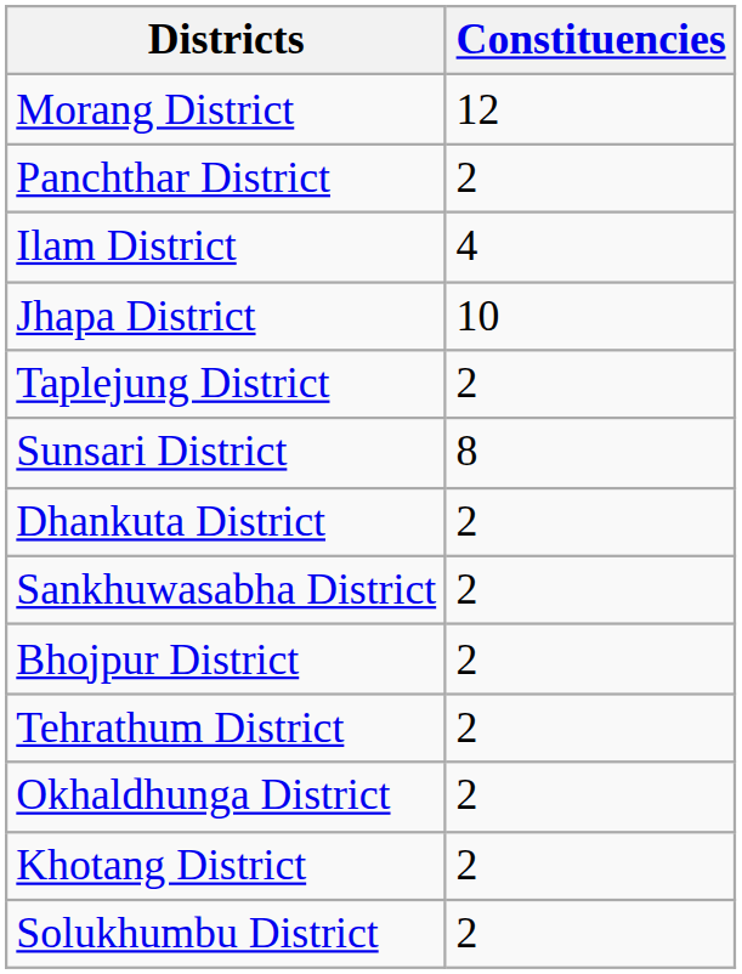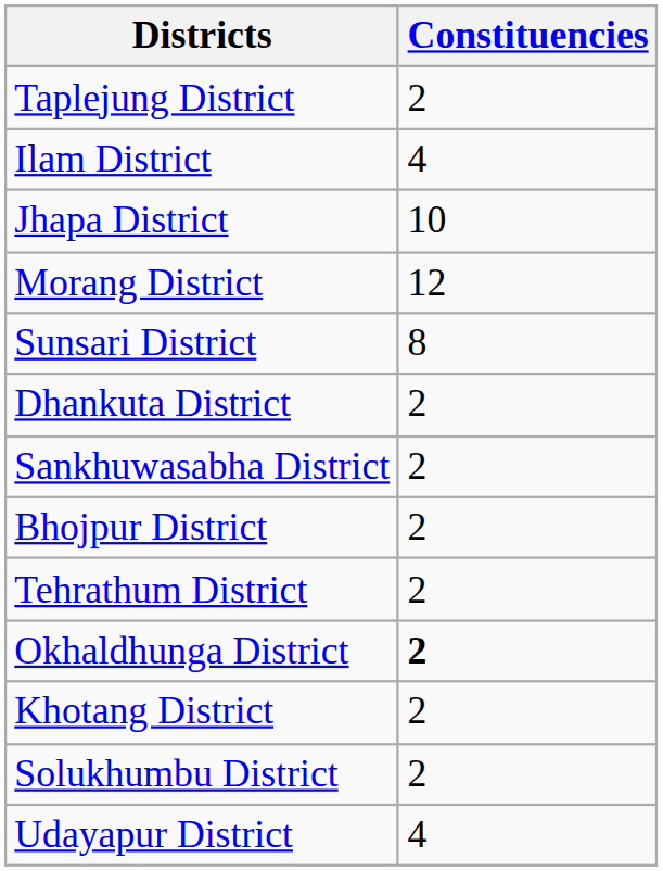rows swapped: Taplejung District <-> Morang District
- row: Panchthar District | 2
Okhaldhunga District | Constituencies: normal -> bold
+ row: Udayapur District | 4
